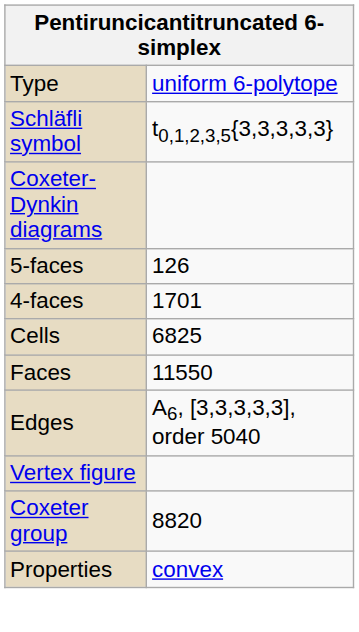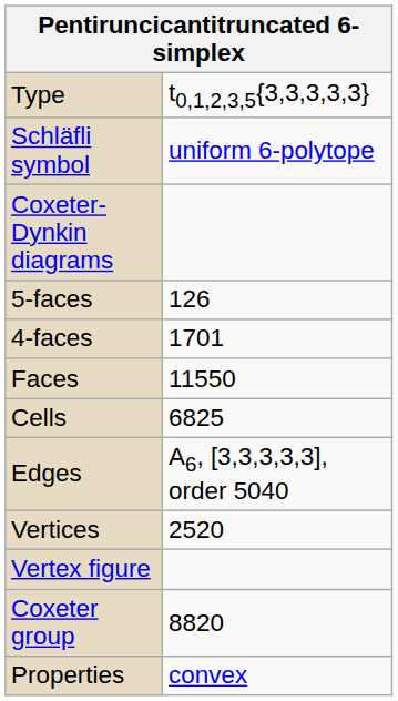Type | column 2: uniform 6-polytope -> t0,1,2,3,5{3,3,3,3,3}
Schläfli symbol | column 2: t0,1,2,3,5{3,3,3,3,3} -> uniform 6-polytope
rows swapped: Cells <-> Faces
+ row: Vertices | 2520
